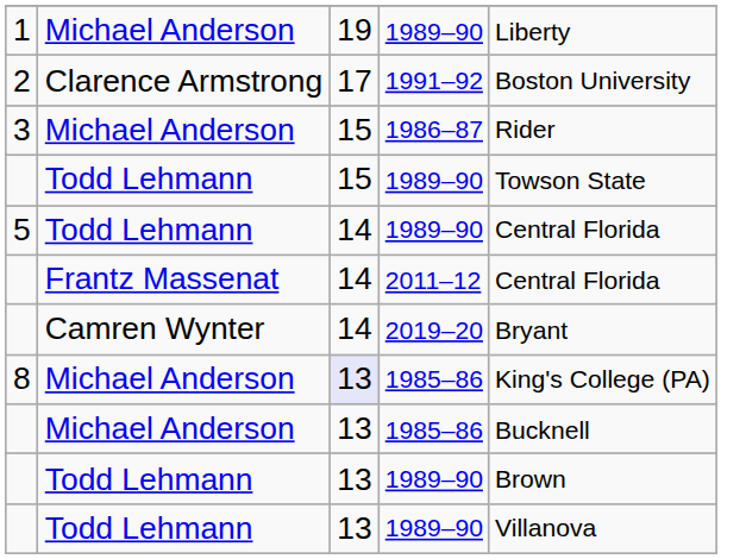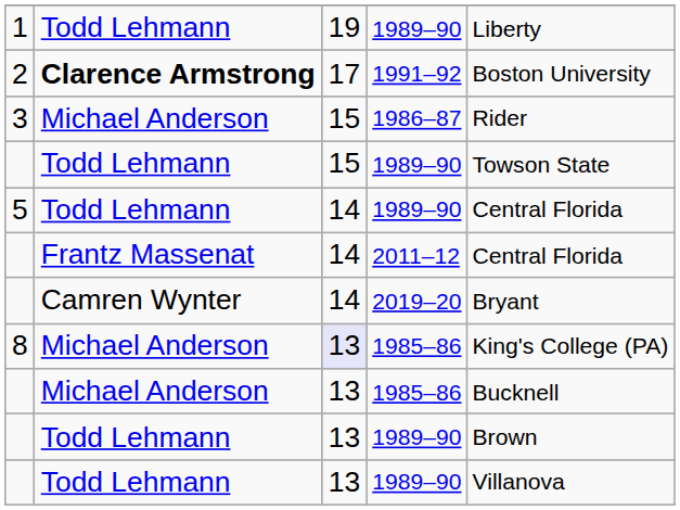1 | column 2: Michael Anderson -> Todd Lehmann
2 | column 2: normal -> bold
